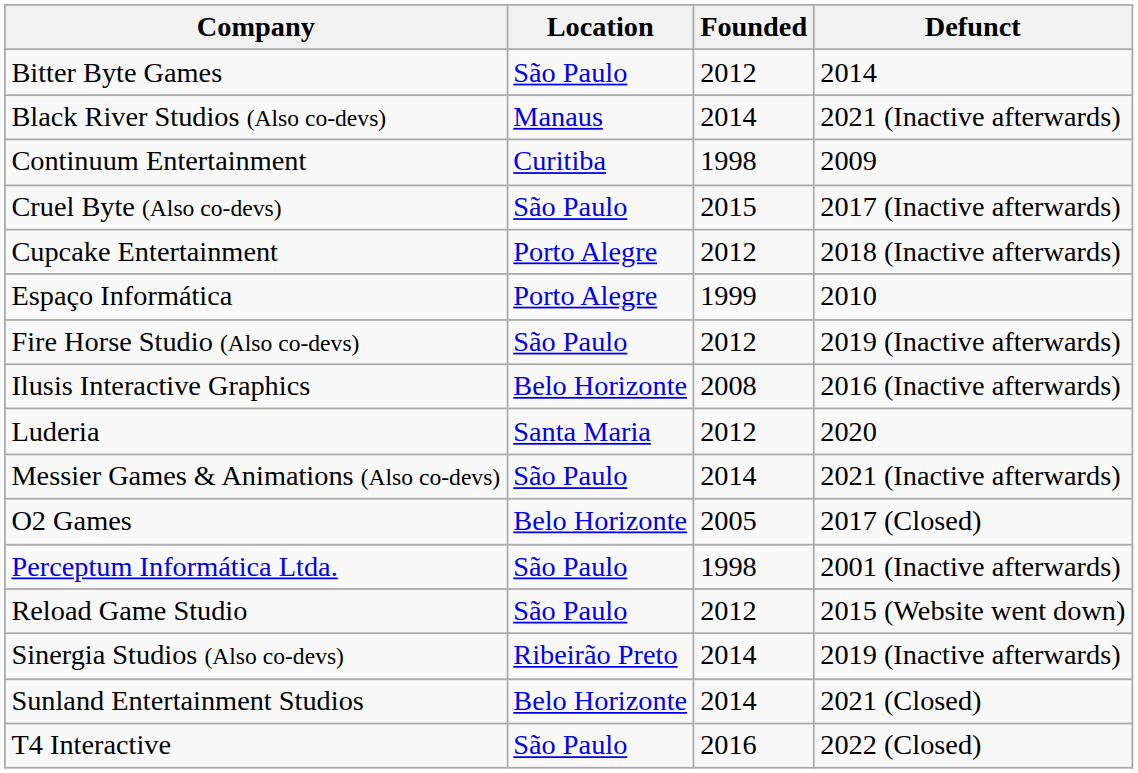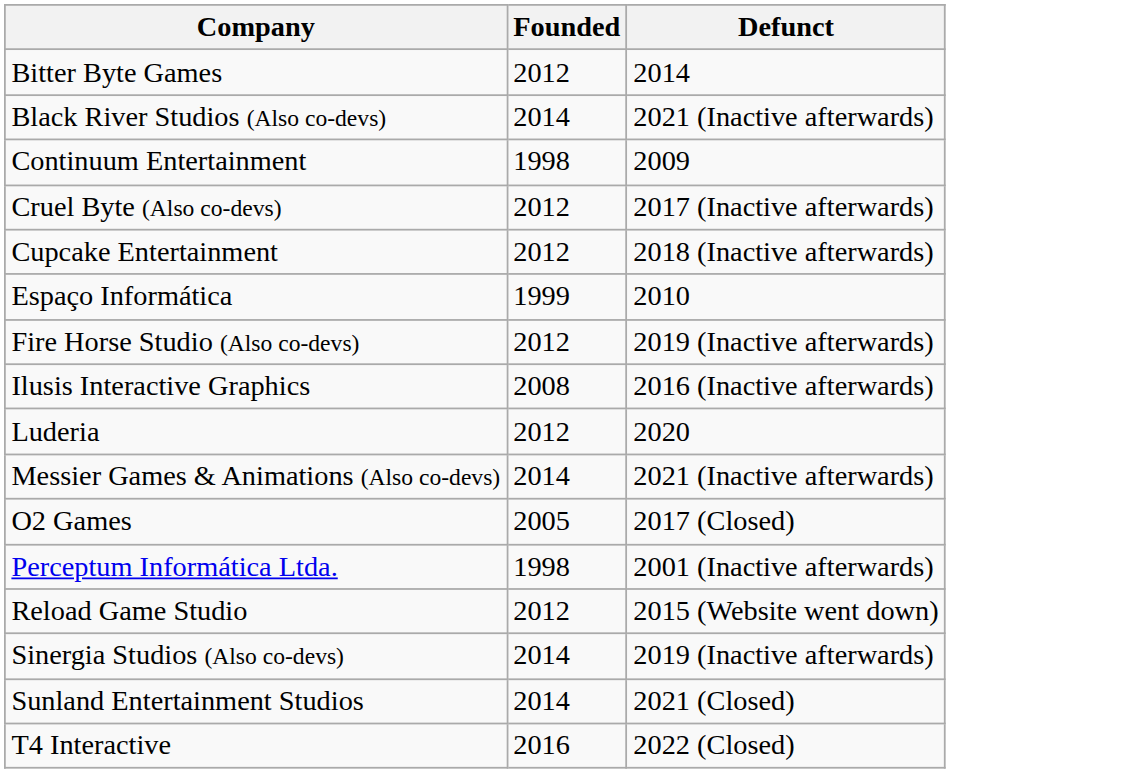- column: Location | São Paulo | Manaus | Curitiba | São Paulo | Porto Alegre | Porto Alegre | São Paulo | Belo Horizonte | Santa Maria | São Paulo | Belo Horizonte | São Paulo | São Paulo | Ribeirão Preto | Belo Horizonte | São Paulo
Cruel Byte (Also co-devs) | Founded: 2015 -> 2012
